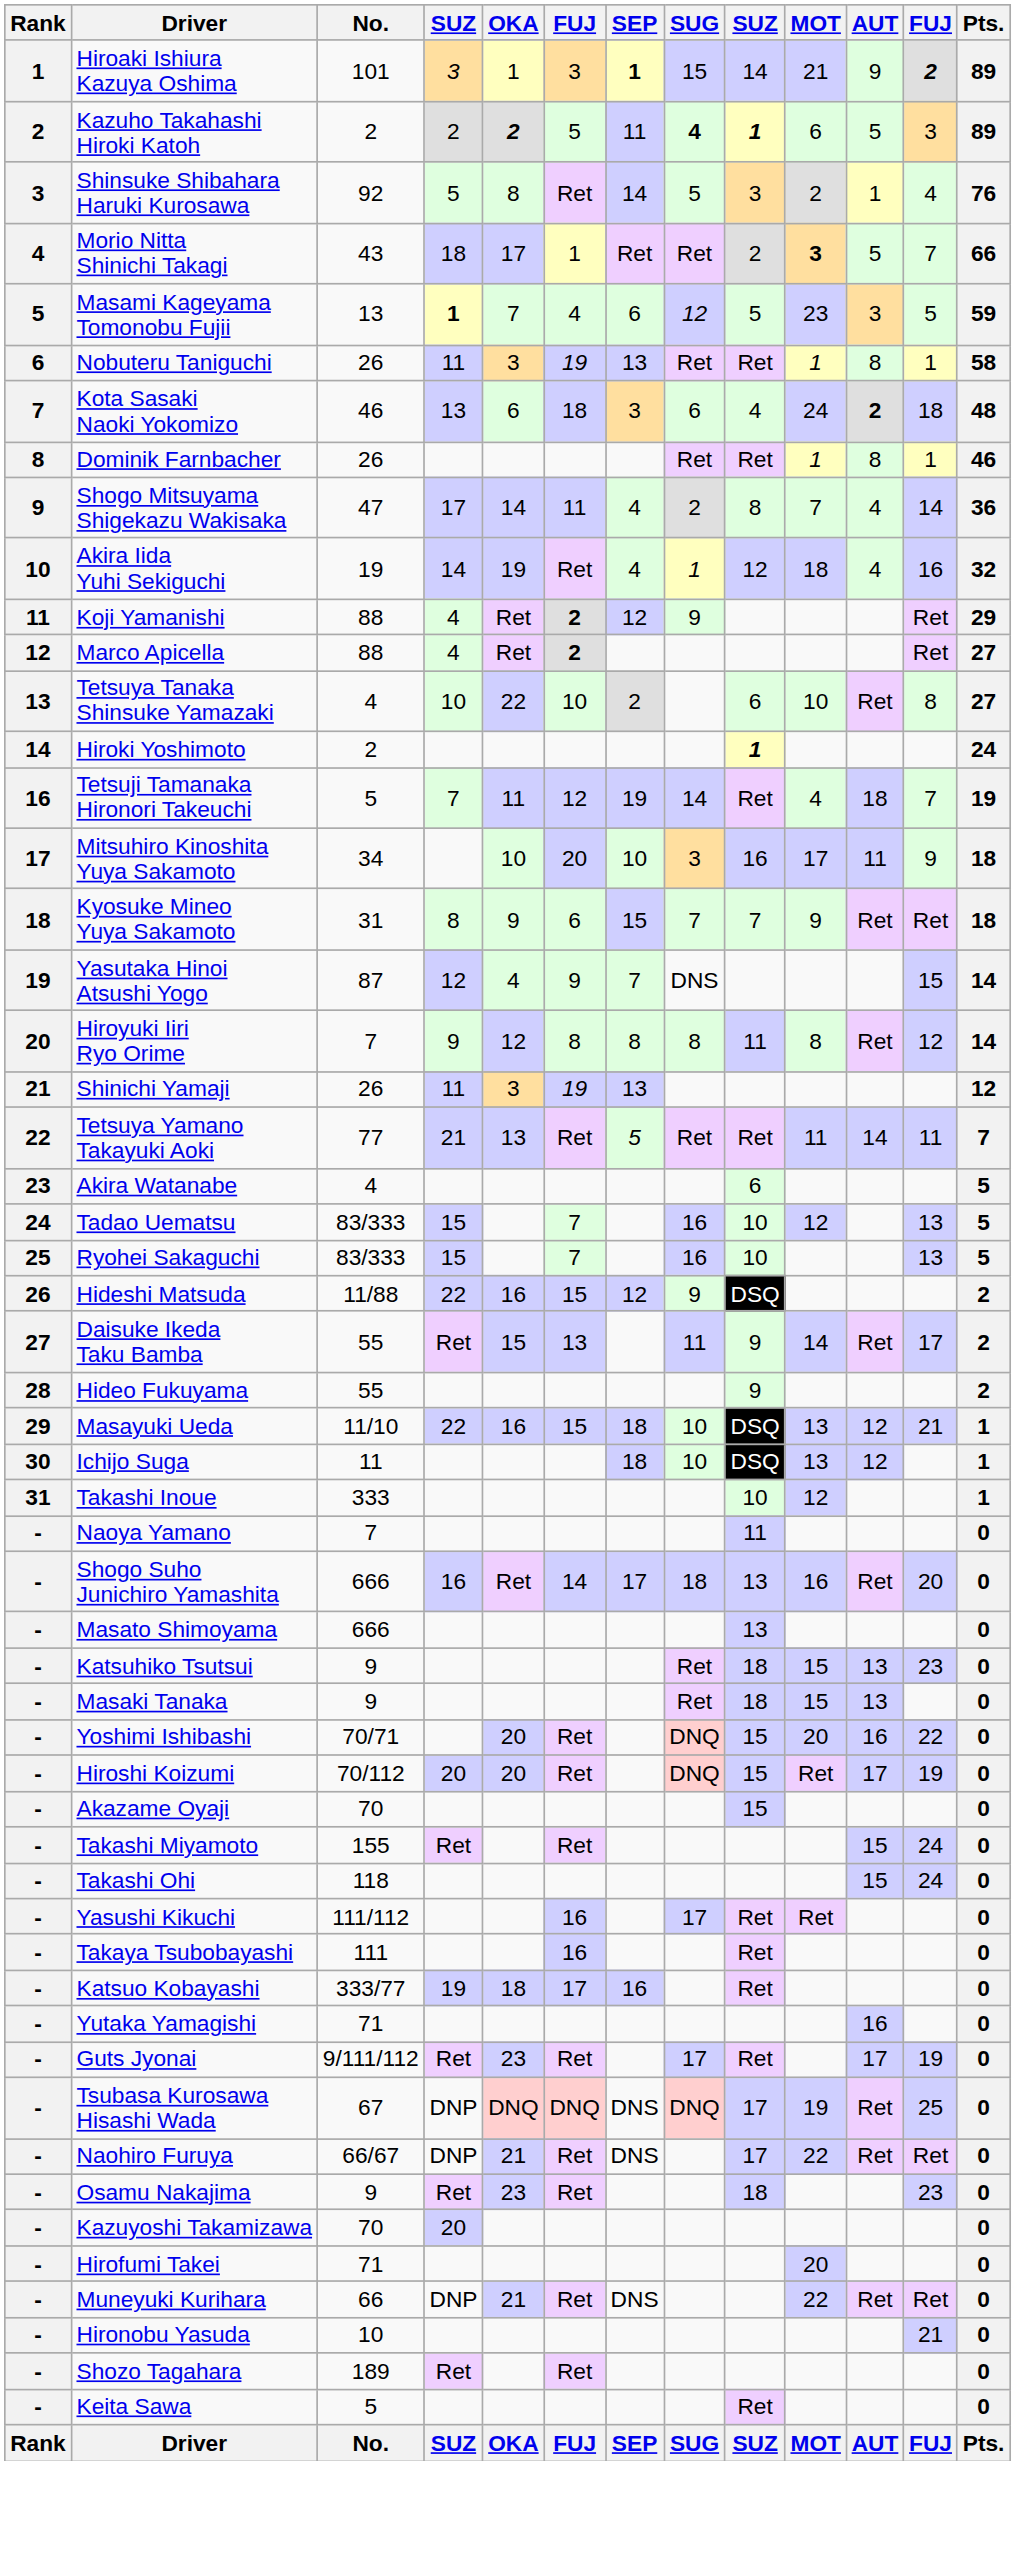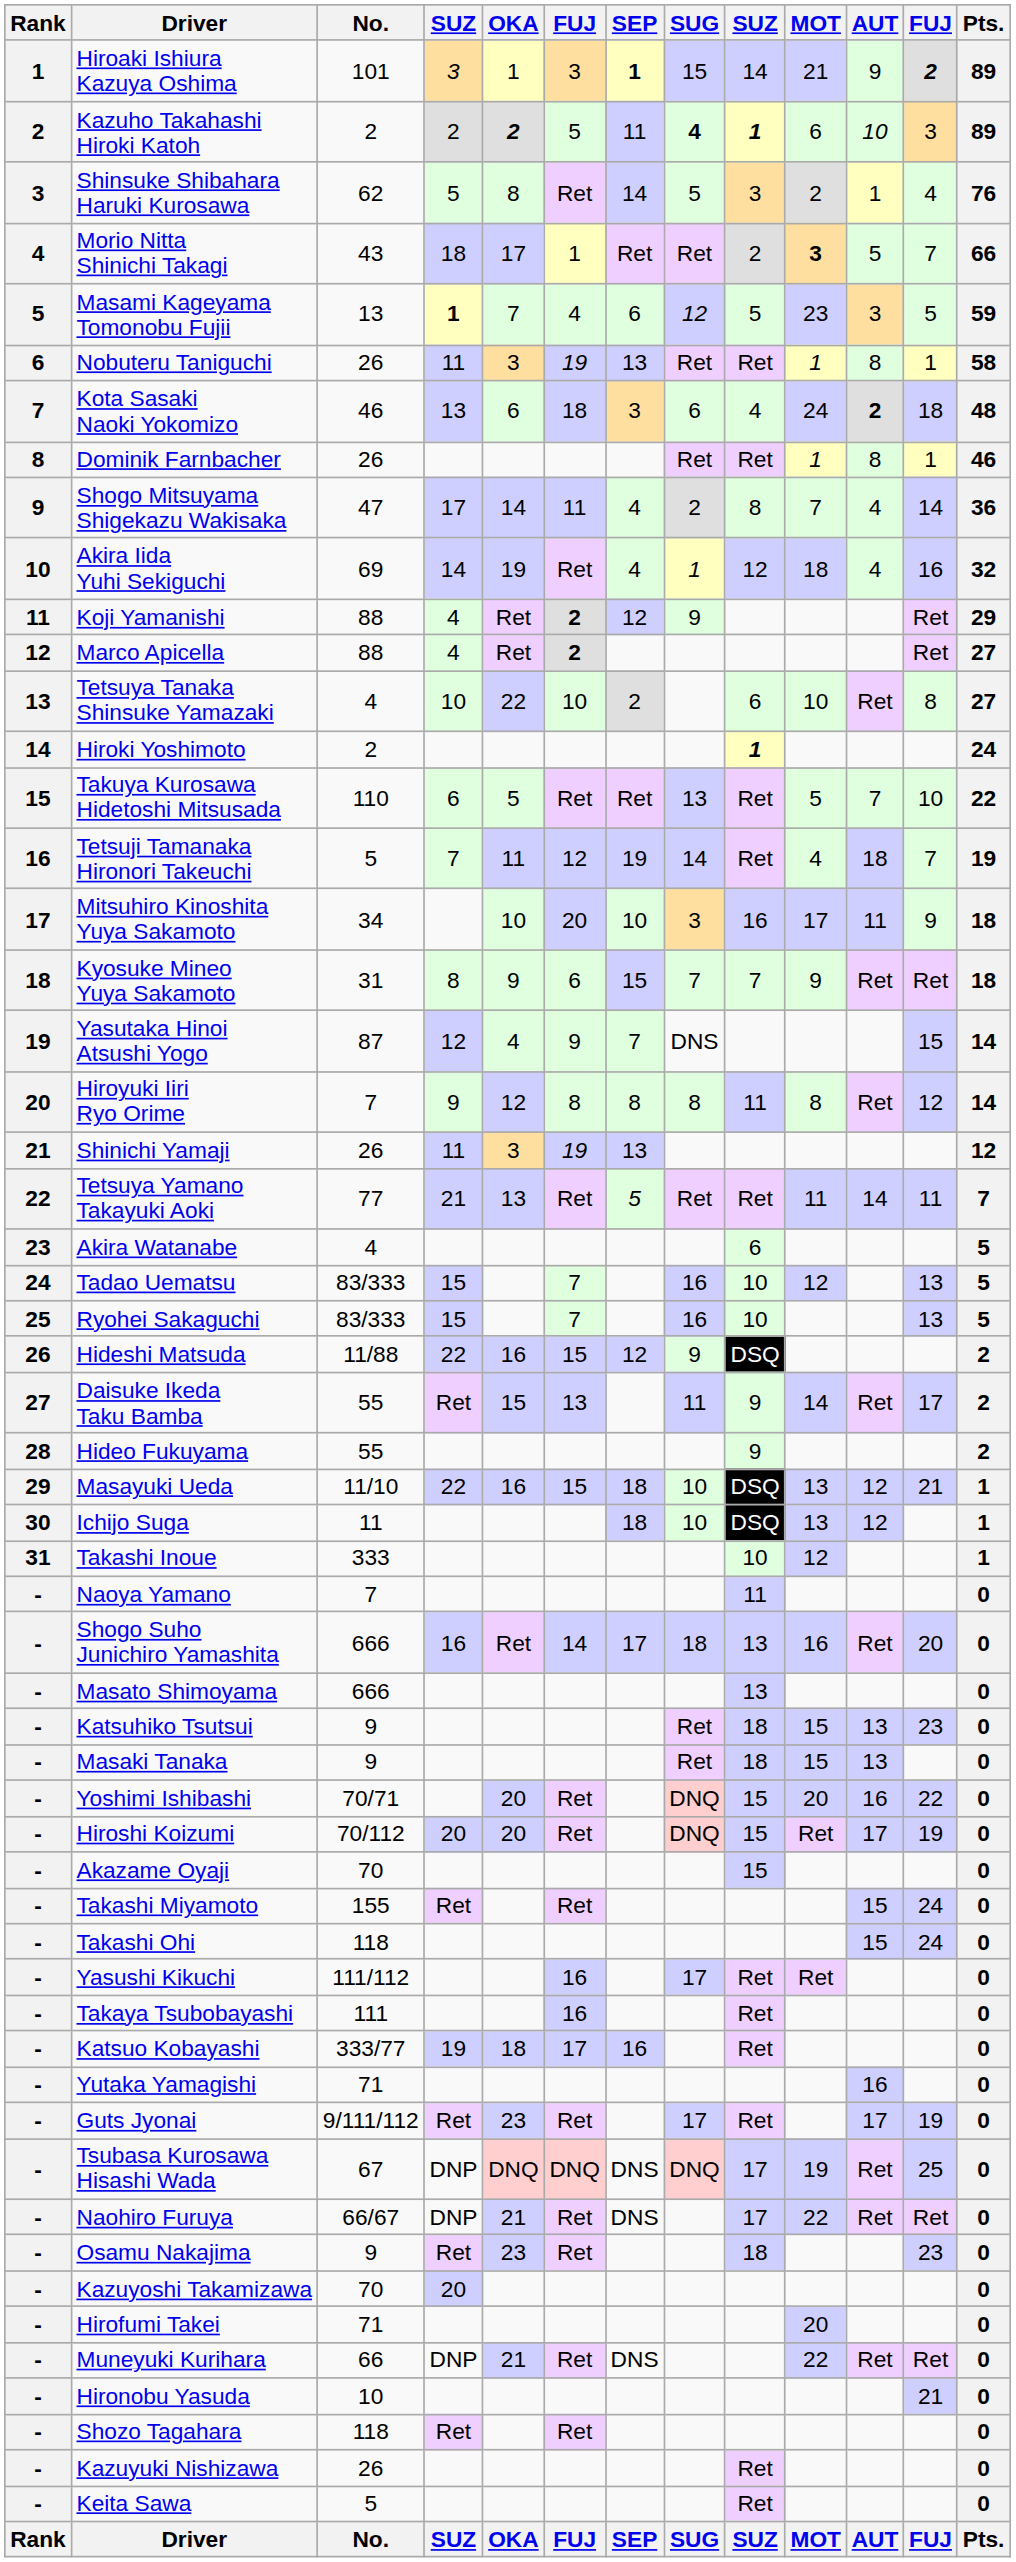Kazuho Takahashi Hiroki Katoh | AUT: 5 -> 10
Shinsuke Shibahara Haruki Kurosawa | No.: 92 -> 62
Akira Iida Yuhi Sekiguchi | No.: 19 -> 69
+ row: 15 | Takuya Kurosawa Hidetoshi Mitsusada | 110 | 6 | 5 | Ret | Ret | 13 | Ret | 5 | 7 | 10 | 22
Shozo Tagahara | No.: 189 -> 118
+ row: - | Kazuyuki Nishizawa | 26 | Ret | 0
